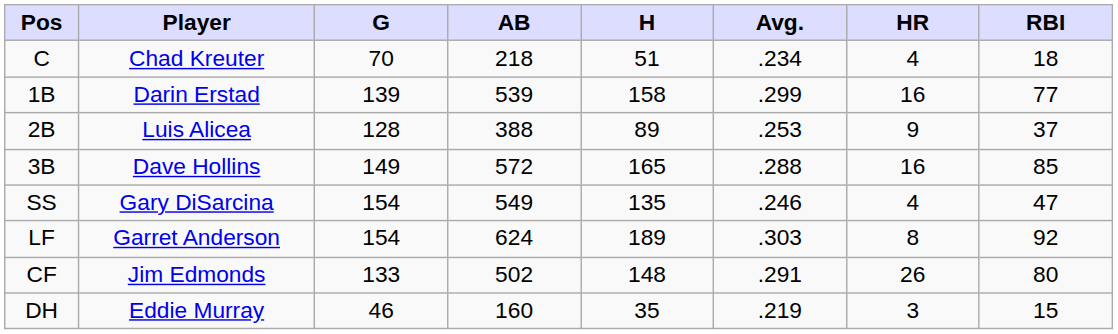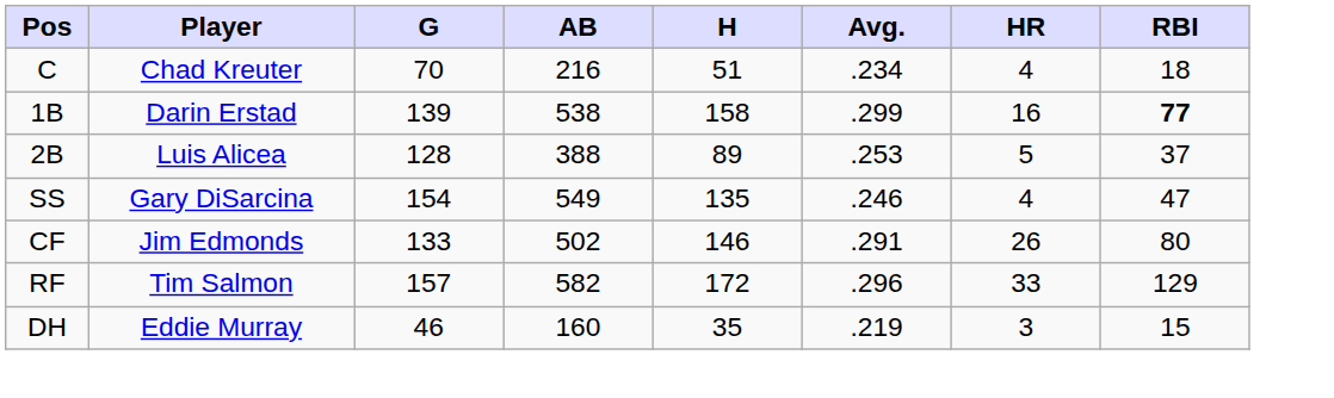C | AB: 218 -> 216
1B | AB: 539 -> 538
1B | RBI: normal -> bold
2B | HR: 9 -> 5
- row: 3B | Dave Hollins | 149 | 572 | 165 | .288 | 16 | 85
- row: LF | Garret Anderson | 154 | 624 | 189 | .303 | 8 | 92
CF | H: 148 -> 146
+ row: RF | Tim Salmon | 157 | 582 | 172 | .296 | 33 | 129
